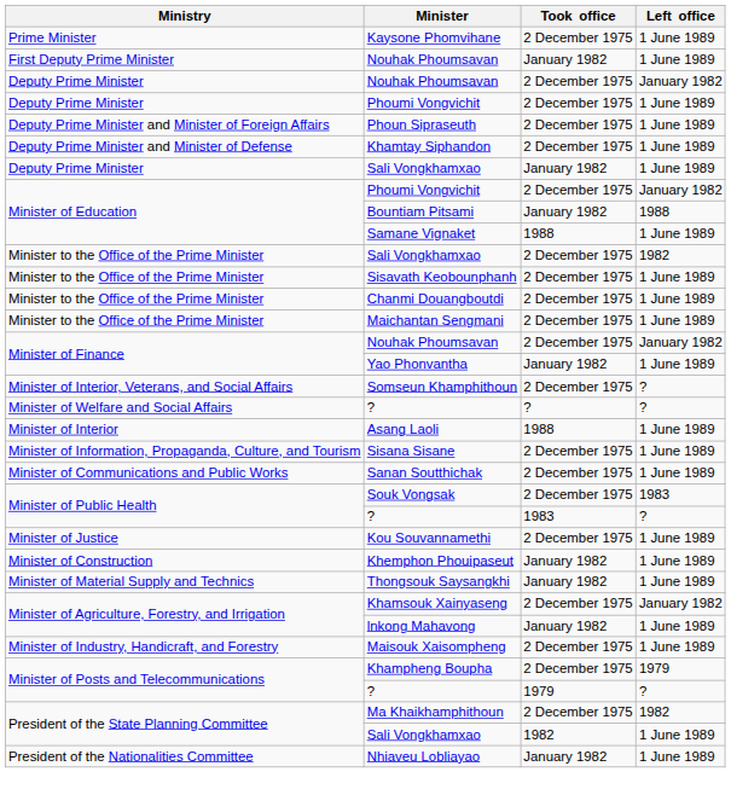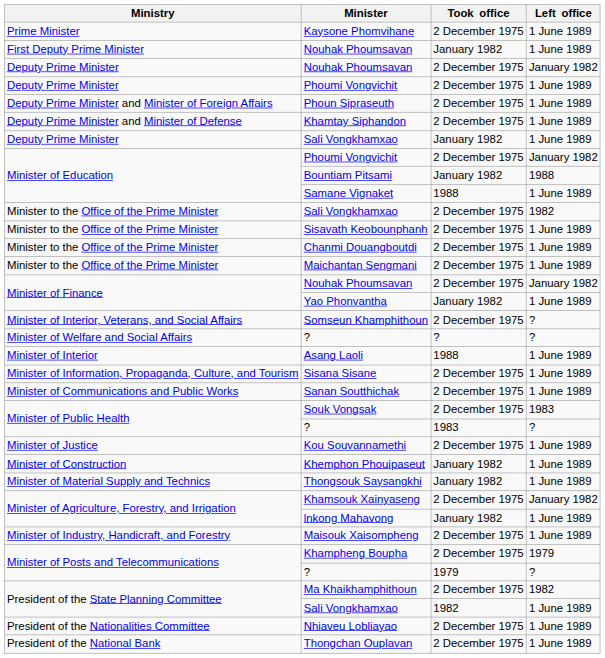Nhiaveu Lobliayao | Took office: January 1982 -> 2 December 1975
+ row: President of the National Bank | Thongchan Ouplavan | 2 December 1975 | 1 June 1989
